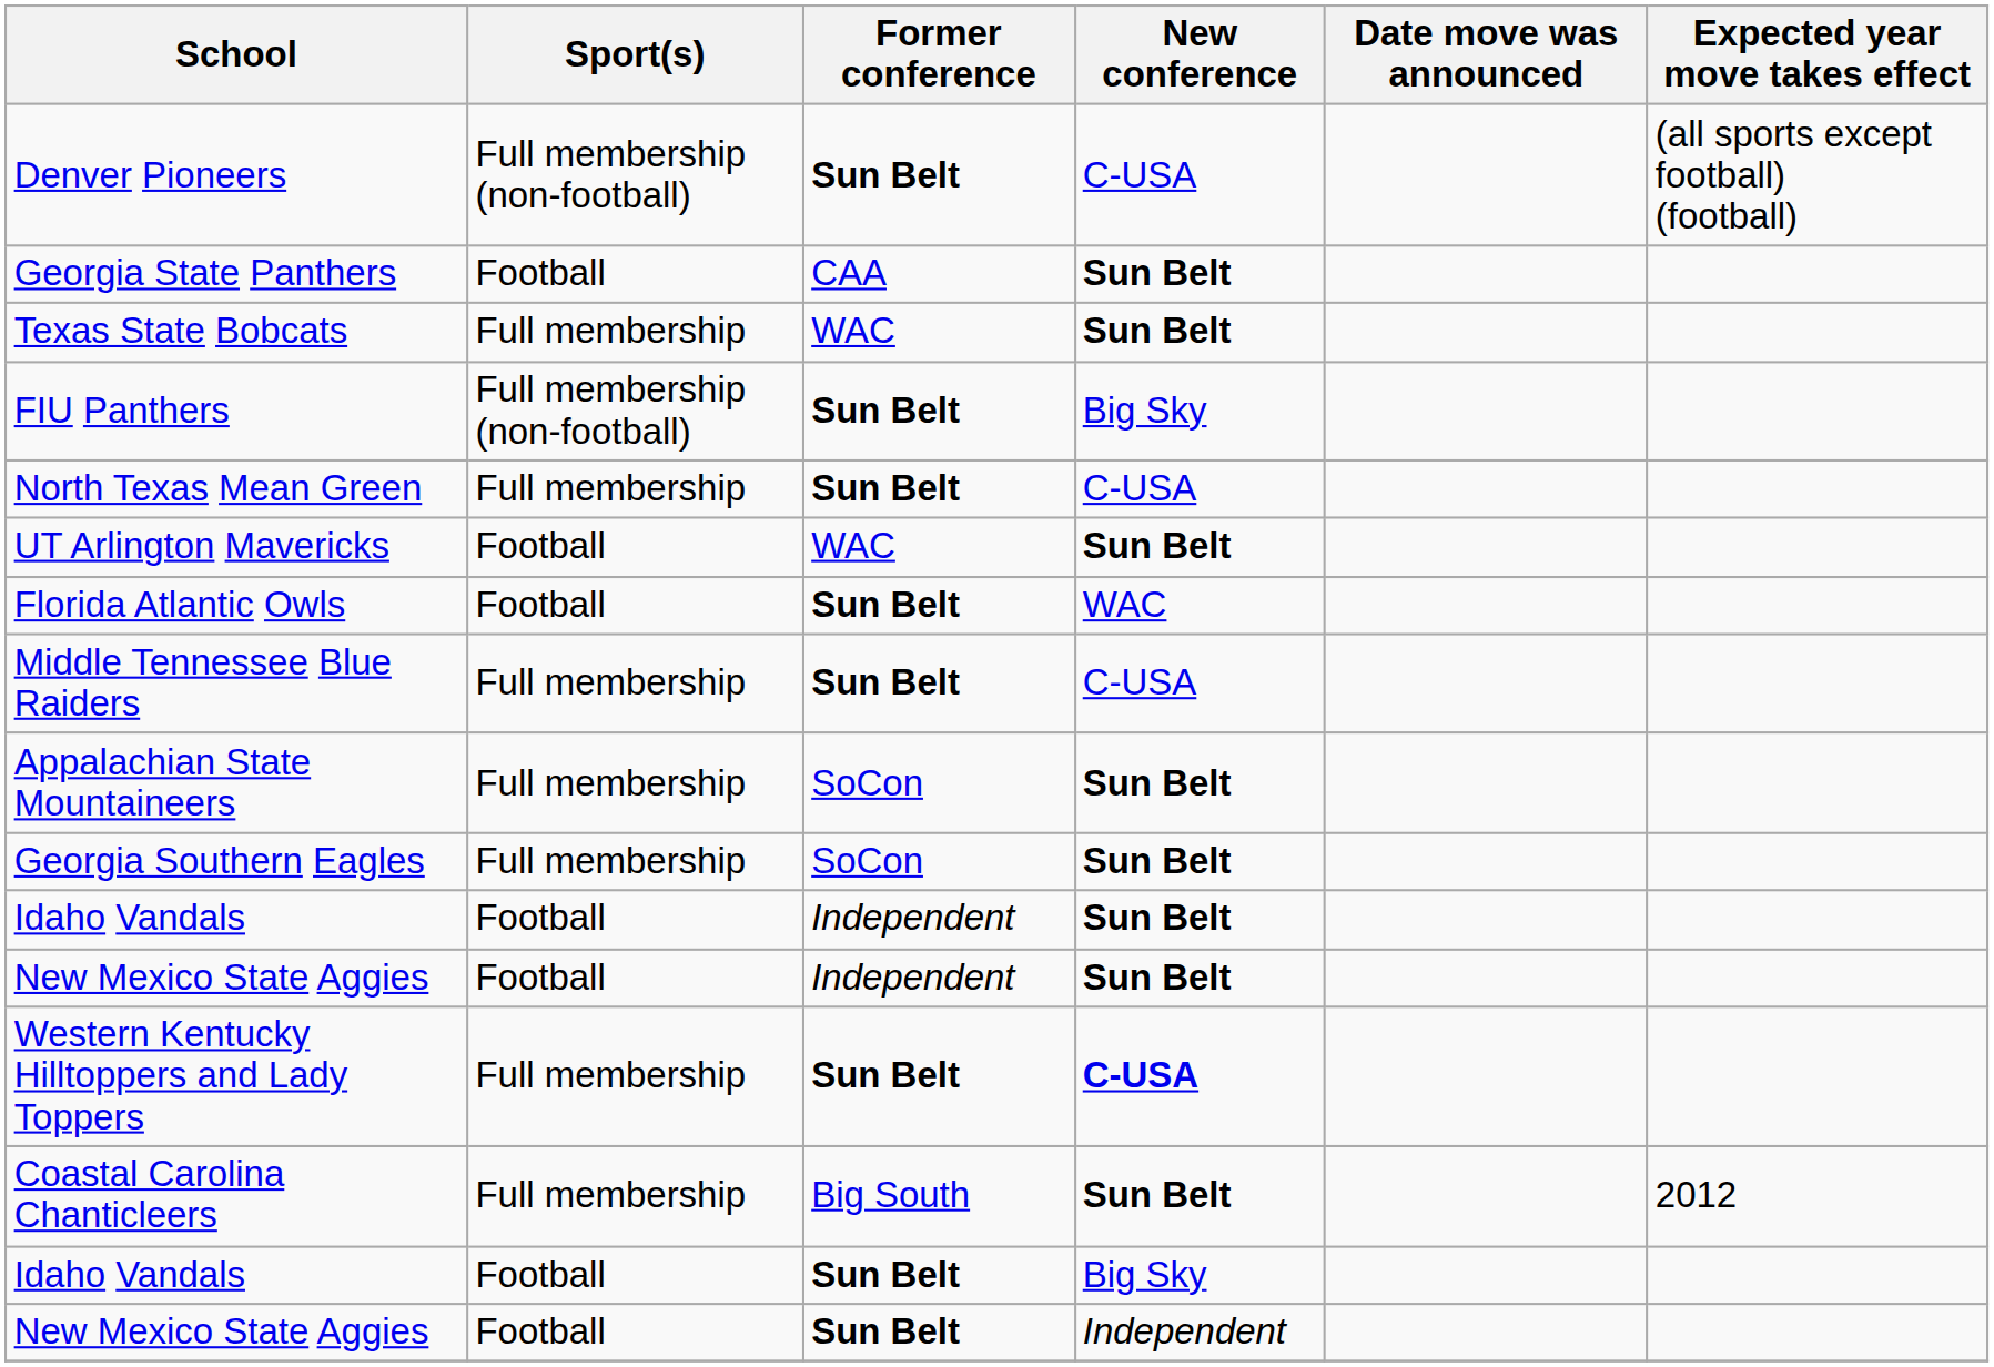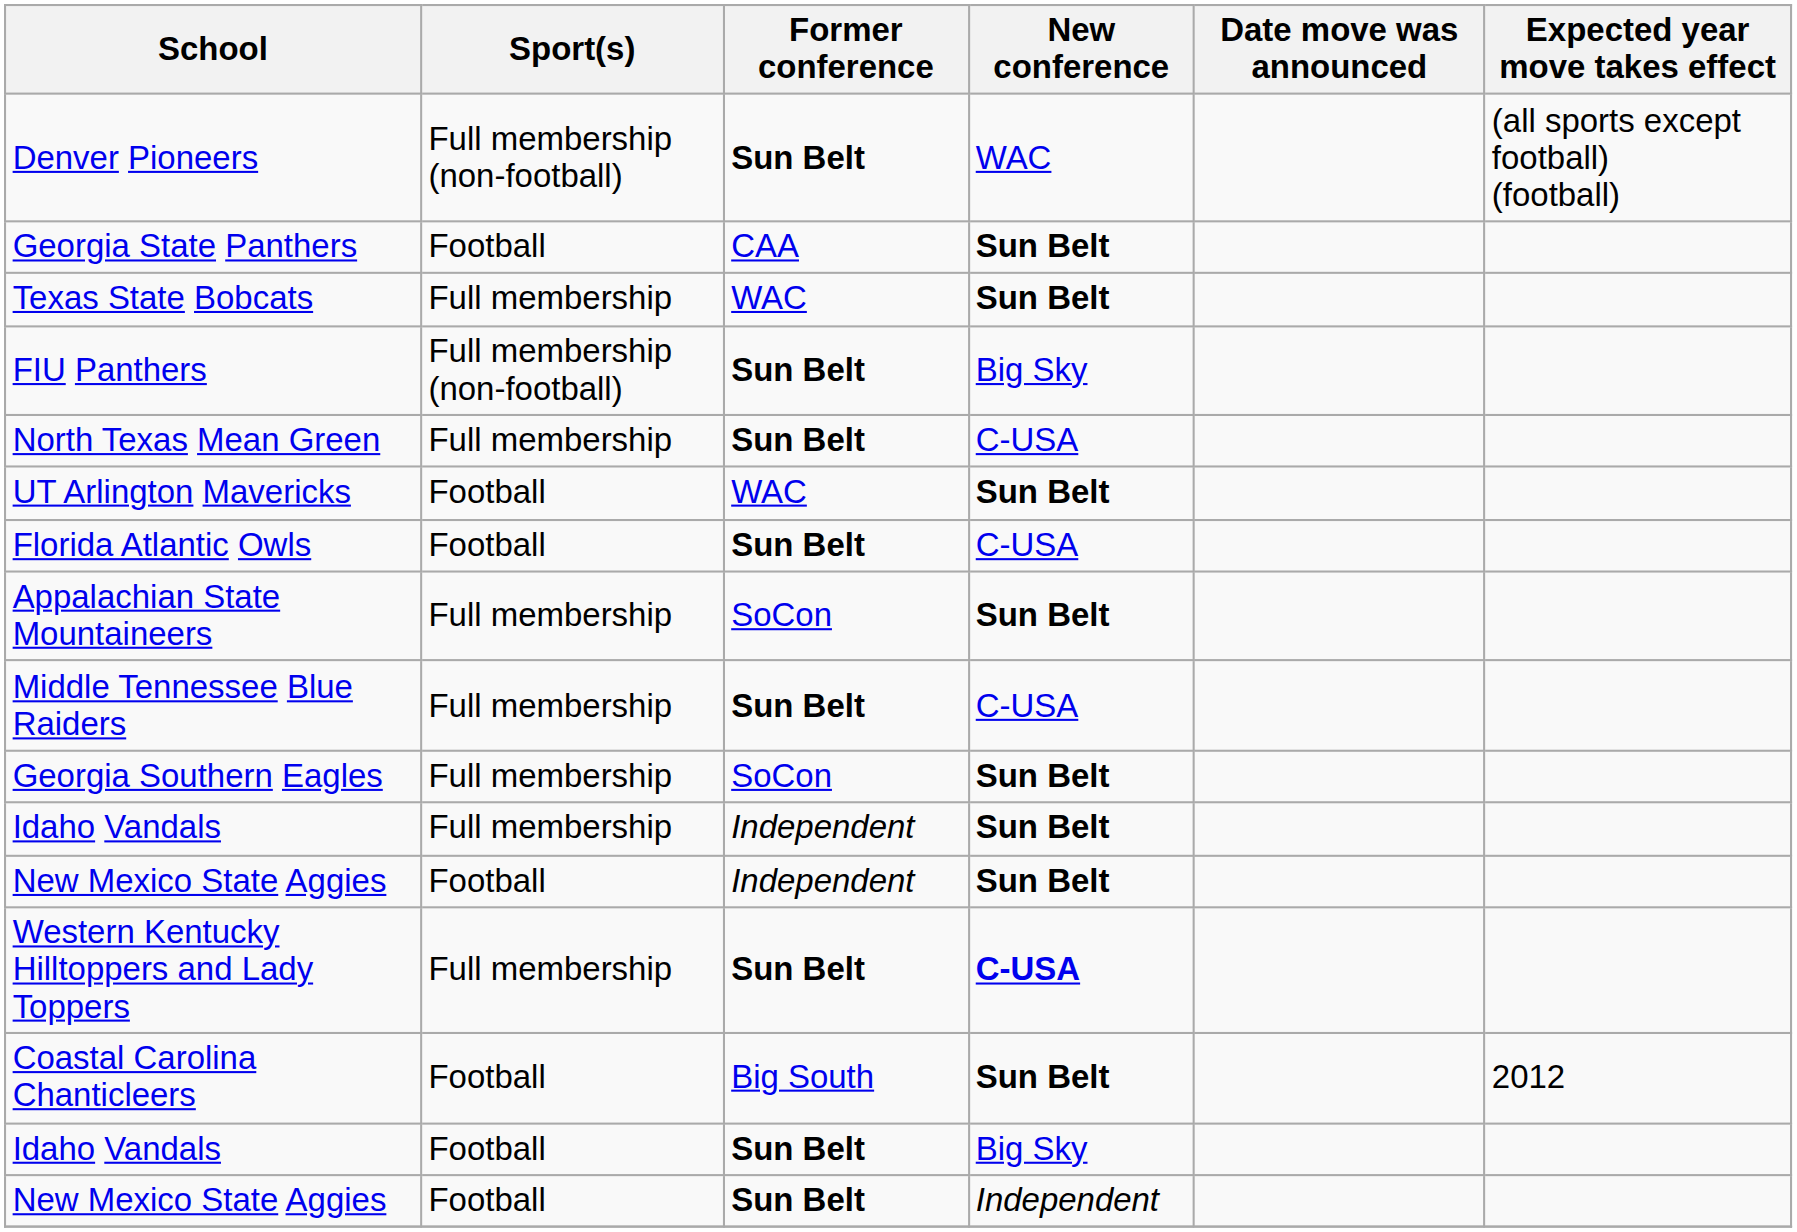Denver Pioneers | New conference: C-USA -> WAC
Florida Atlantic Owls | New conference: WAC -> C-USA
rows swapped: Middle Tennessee Blue Raiders <-> Appalachian State Mountaineers
Idaho Vandals / Independent | Sport(s): Football -> Full membership
Coastal Carolina Chanticleers | Sport(s): Full membership -> Football
